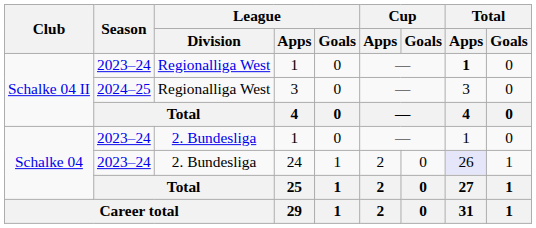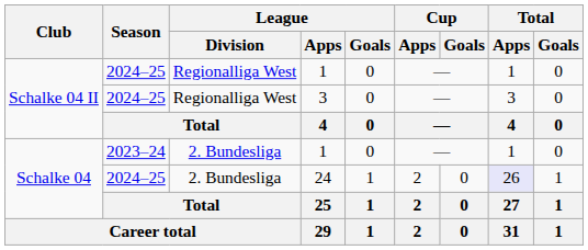Schalke 04 II / 1 | Season: 2023–24 -> 2024–25
Schalke 04 II / 1 | Total / Apps: bold -> normal
24 | Season: 2023–24 -> 2024–25
